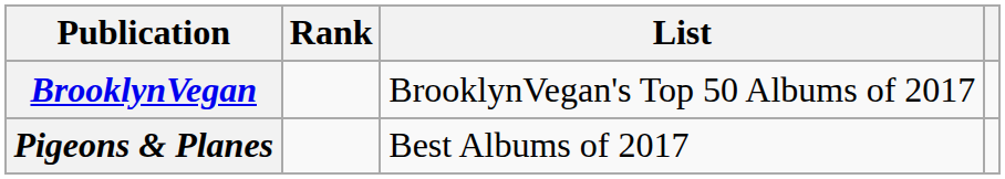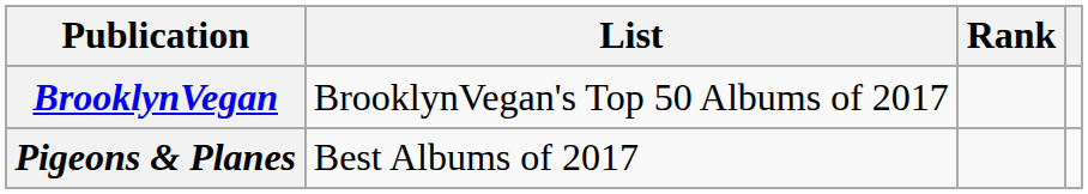columns swapped: List <-> Rank
